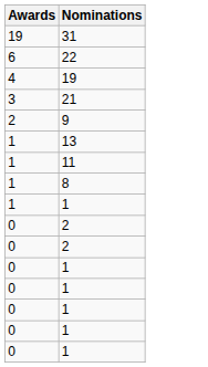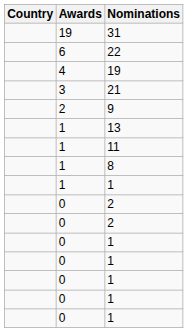+ column: Country
